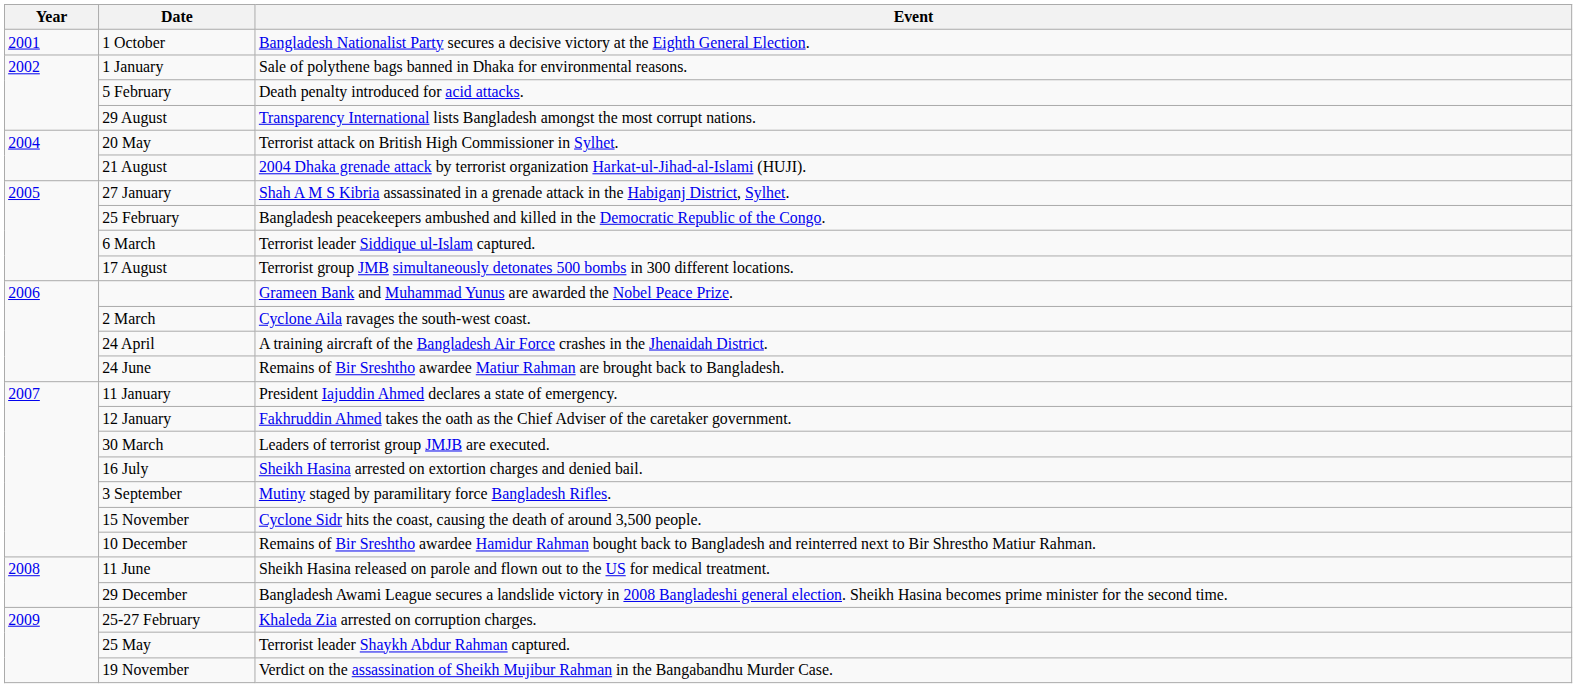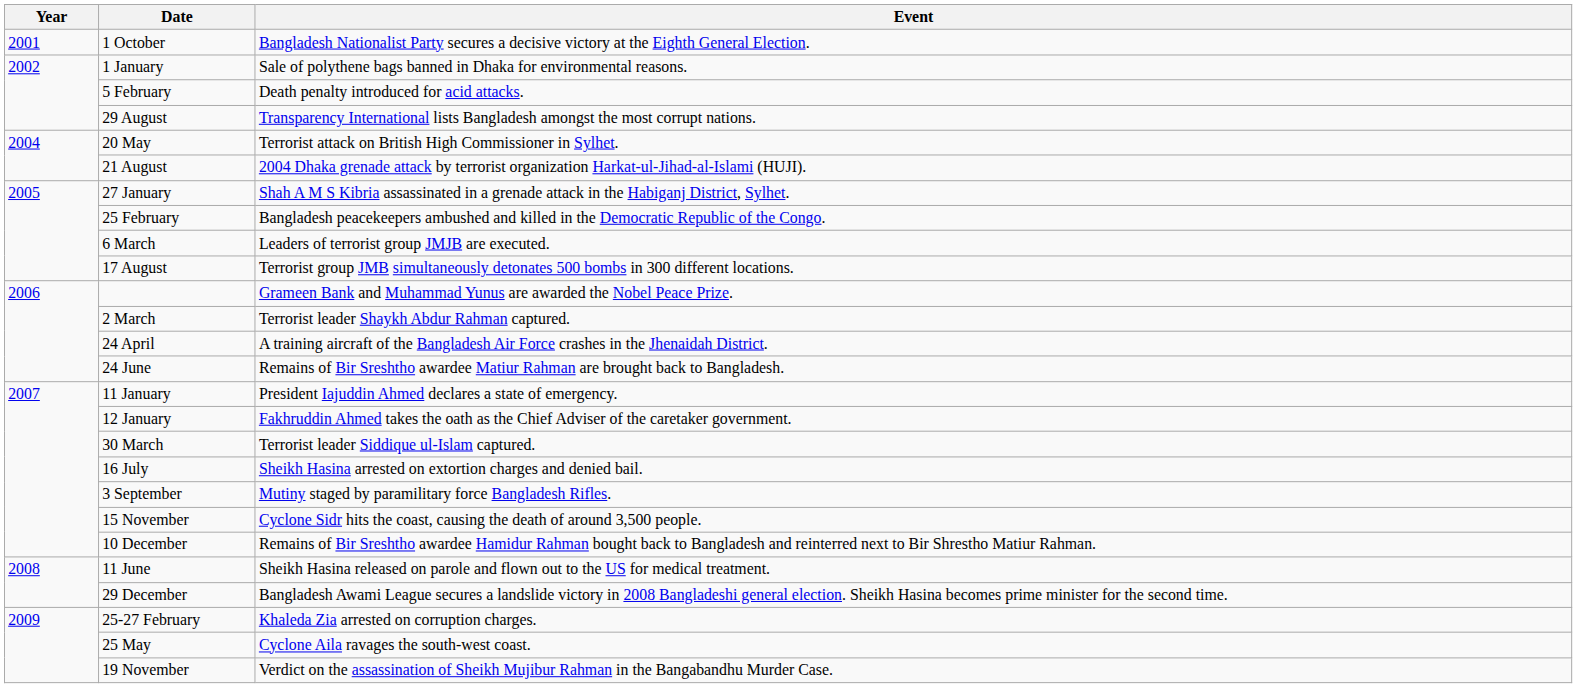6 March | Event: Terrorist leader Siddique ul-Islam captured. -> Leaders of terrorist group JMJB are executed.
2 March | Event: Cyclone Aila ravages the south-west coast. -> Terrorist leader Shaykh Abdur Rahman captured.
30 March | Event: Leaders of terrorist group JMJB are executed. -> Terrorist leader Siddique ul-Islam captured.
25 May | Event: Terrorist leader Shaykh Abdur Rahman captured. -> Cyclone Aila ravages the south-west coast.
